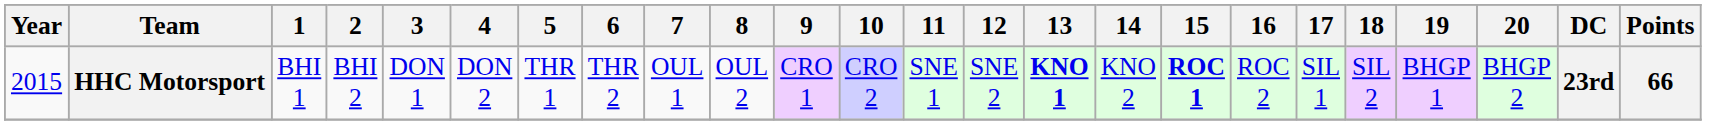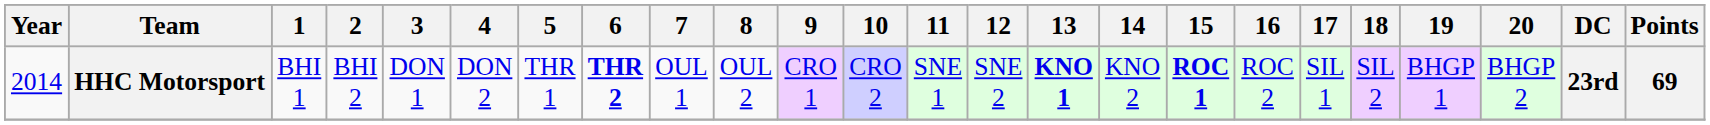HHC Motorsport | Year: 2015 -> 2014
HHC Motorsport | 6: normal -> bold
HHC Motorsport | Points: 66 -> 69
